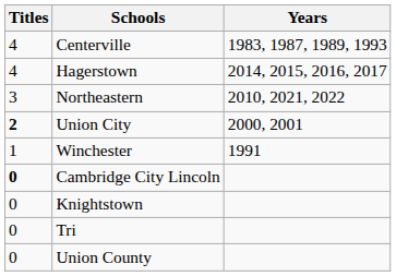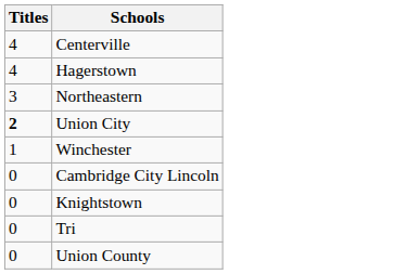- column: Years | 1983, 1987, 1989, 1993 | 2014, 2015, 2016, 2017 | 2010, 2021, 2022 | 2000, 2001 | 1991
Cambridge City Lincoln | Titles: bold -> normal
